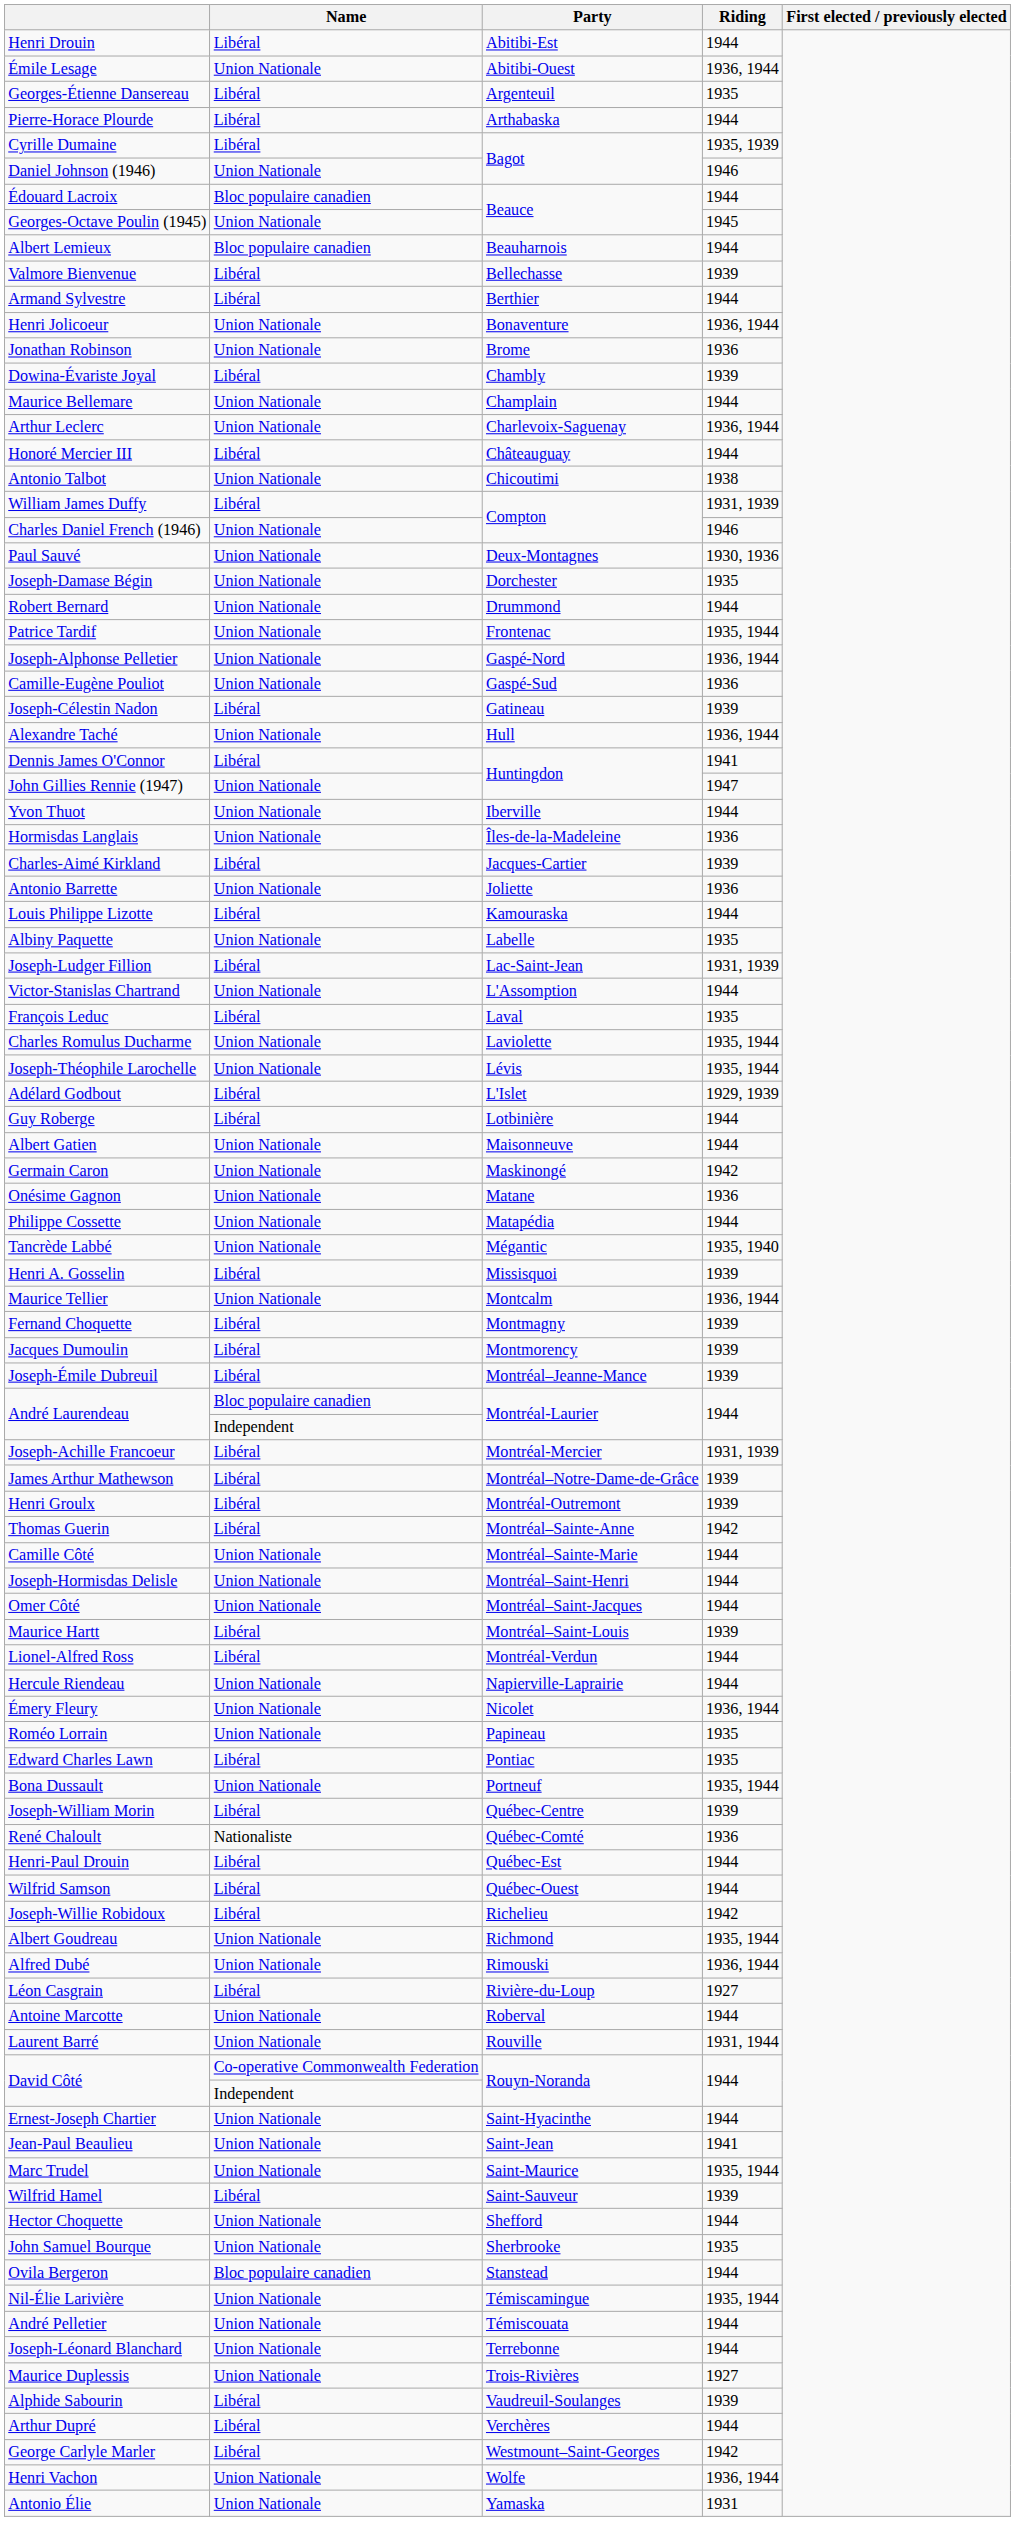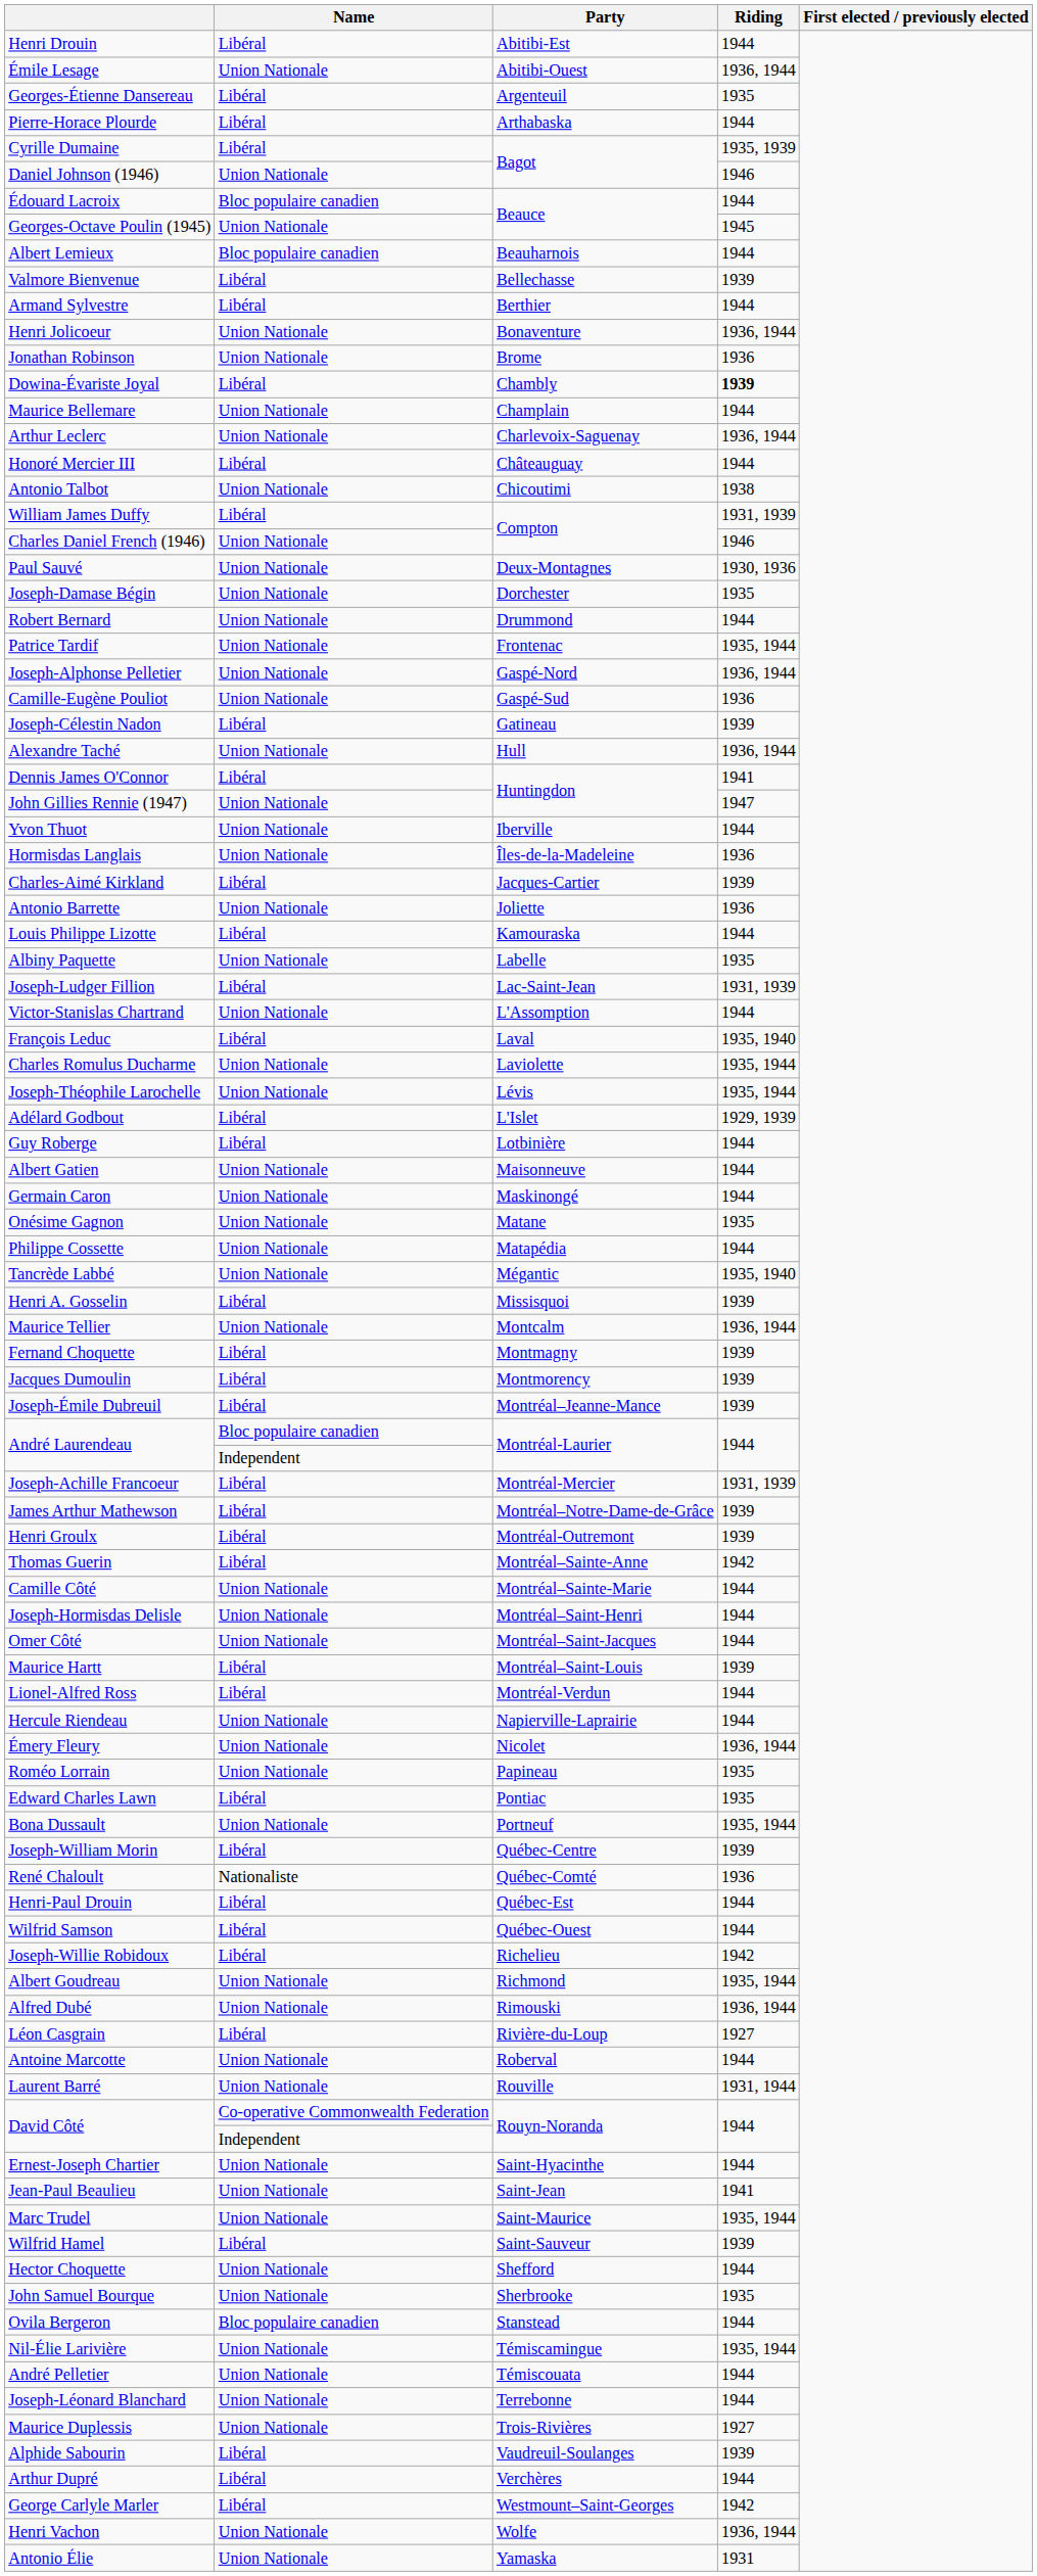Dowina-Évariste Joyal | Riding: normal -> bold
François Leduc | Riding: 1935 -> 1935, 1940
Germain Caron | Riding: 1942 -> 1944
Onésime Gagnon | Riding: 1936 -> 1935
